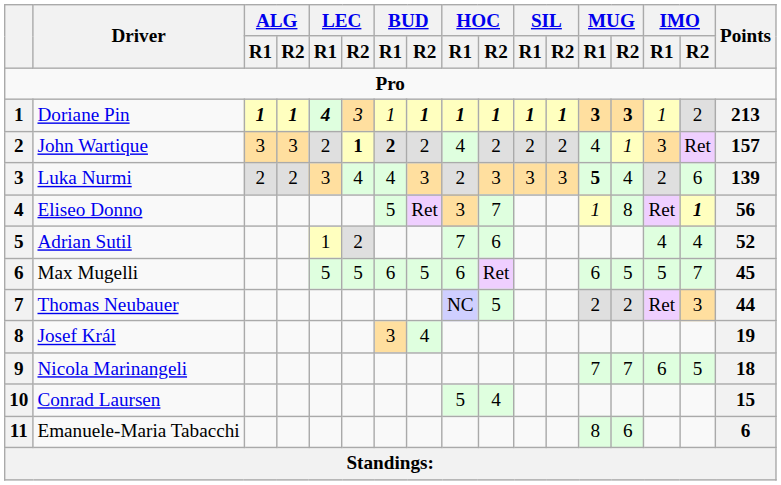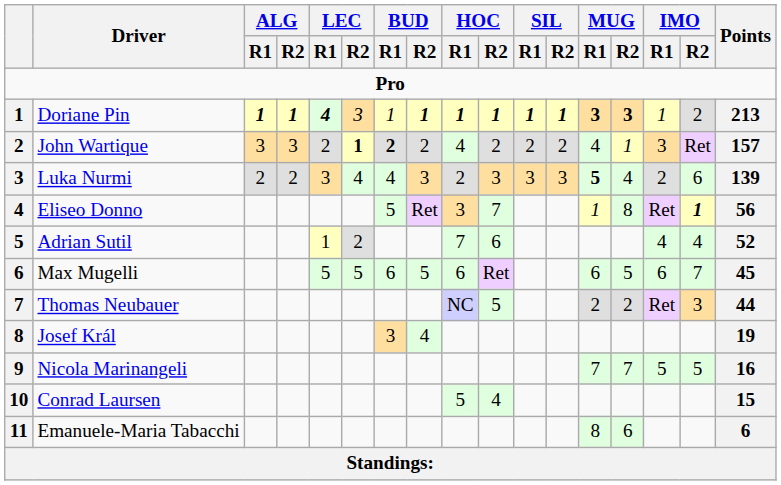Max Mugelli | IMO / R1: 5 -> 6
Nicola Marinangeli | IMO / R1: 6 -> 5
Nicola Marinangeli | Points: 18 -> 16
